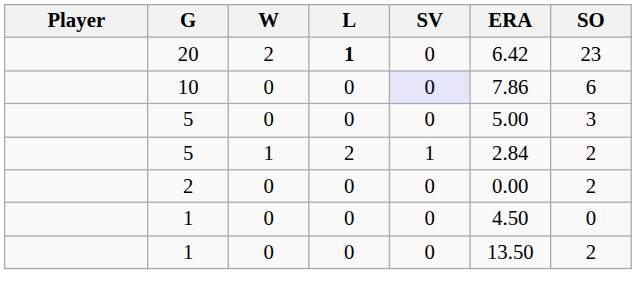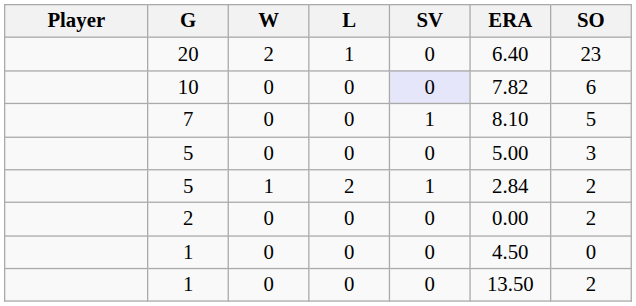20 | L: bold -> normal
20 | ERA: 6.42 -> 6.40
10 | ERA: 7.86 -> 7.82
+ row: 7 | 0 | 0 | 1 | 8.10 | 5
